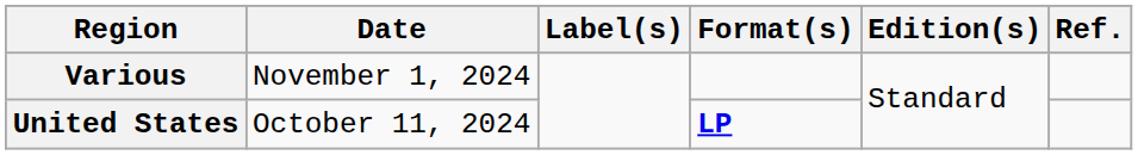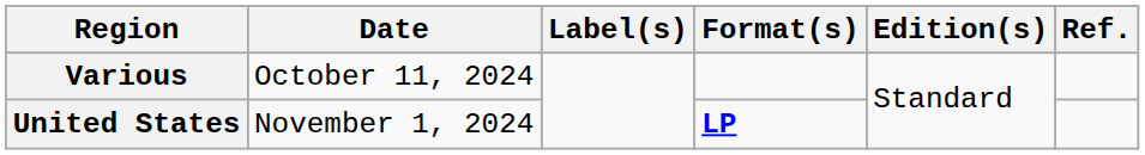Various | Date: November 1, 2024 -> October 11, 2024
United States | Date: October 11, 2024 -> November 1, 2024
